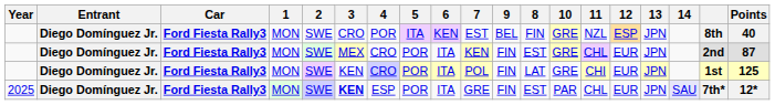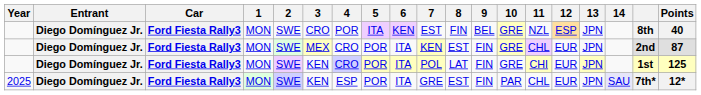columns swapped: 8 <-> 9
2025 | 3: bold -> normal
